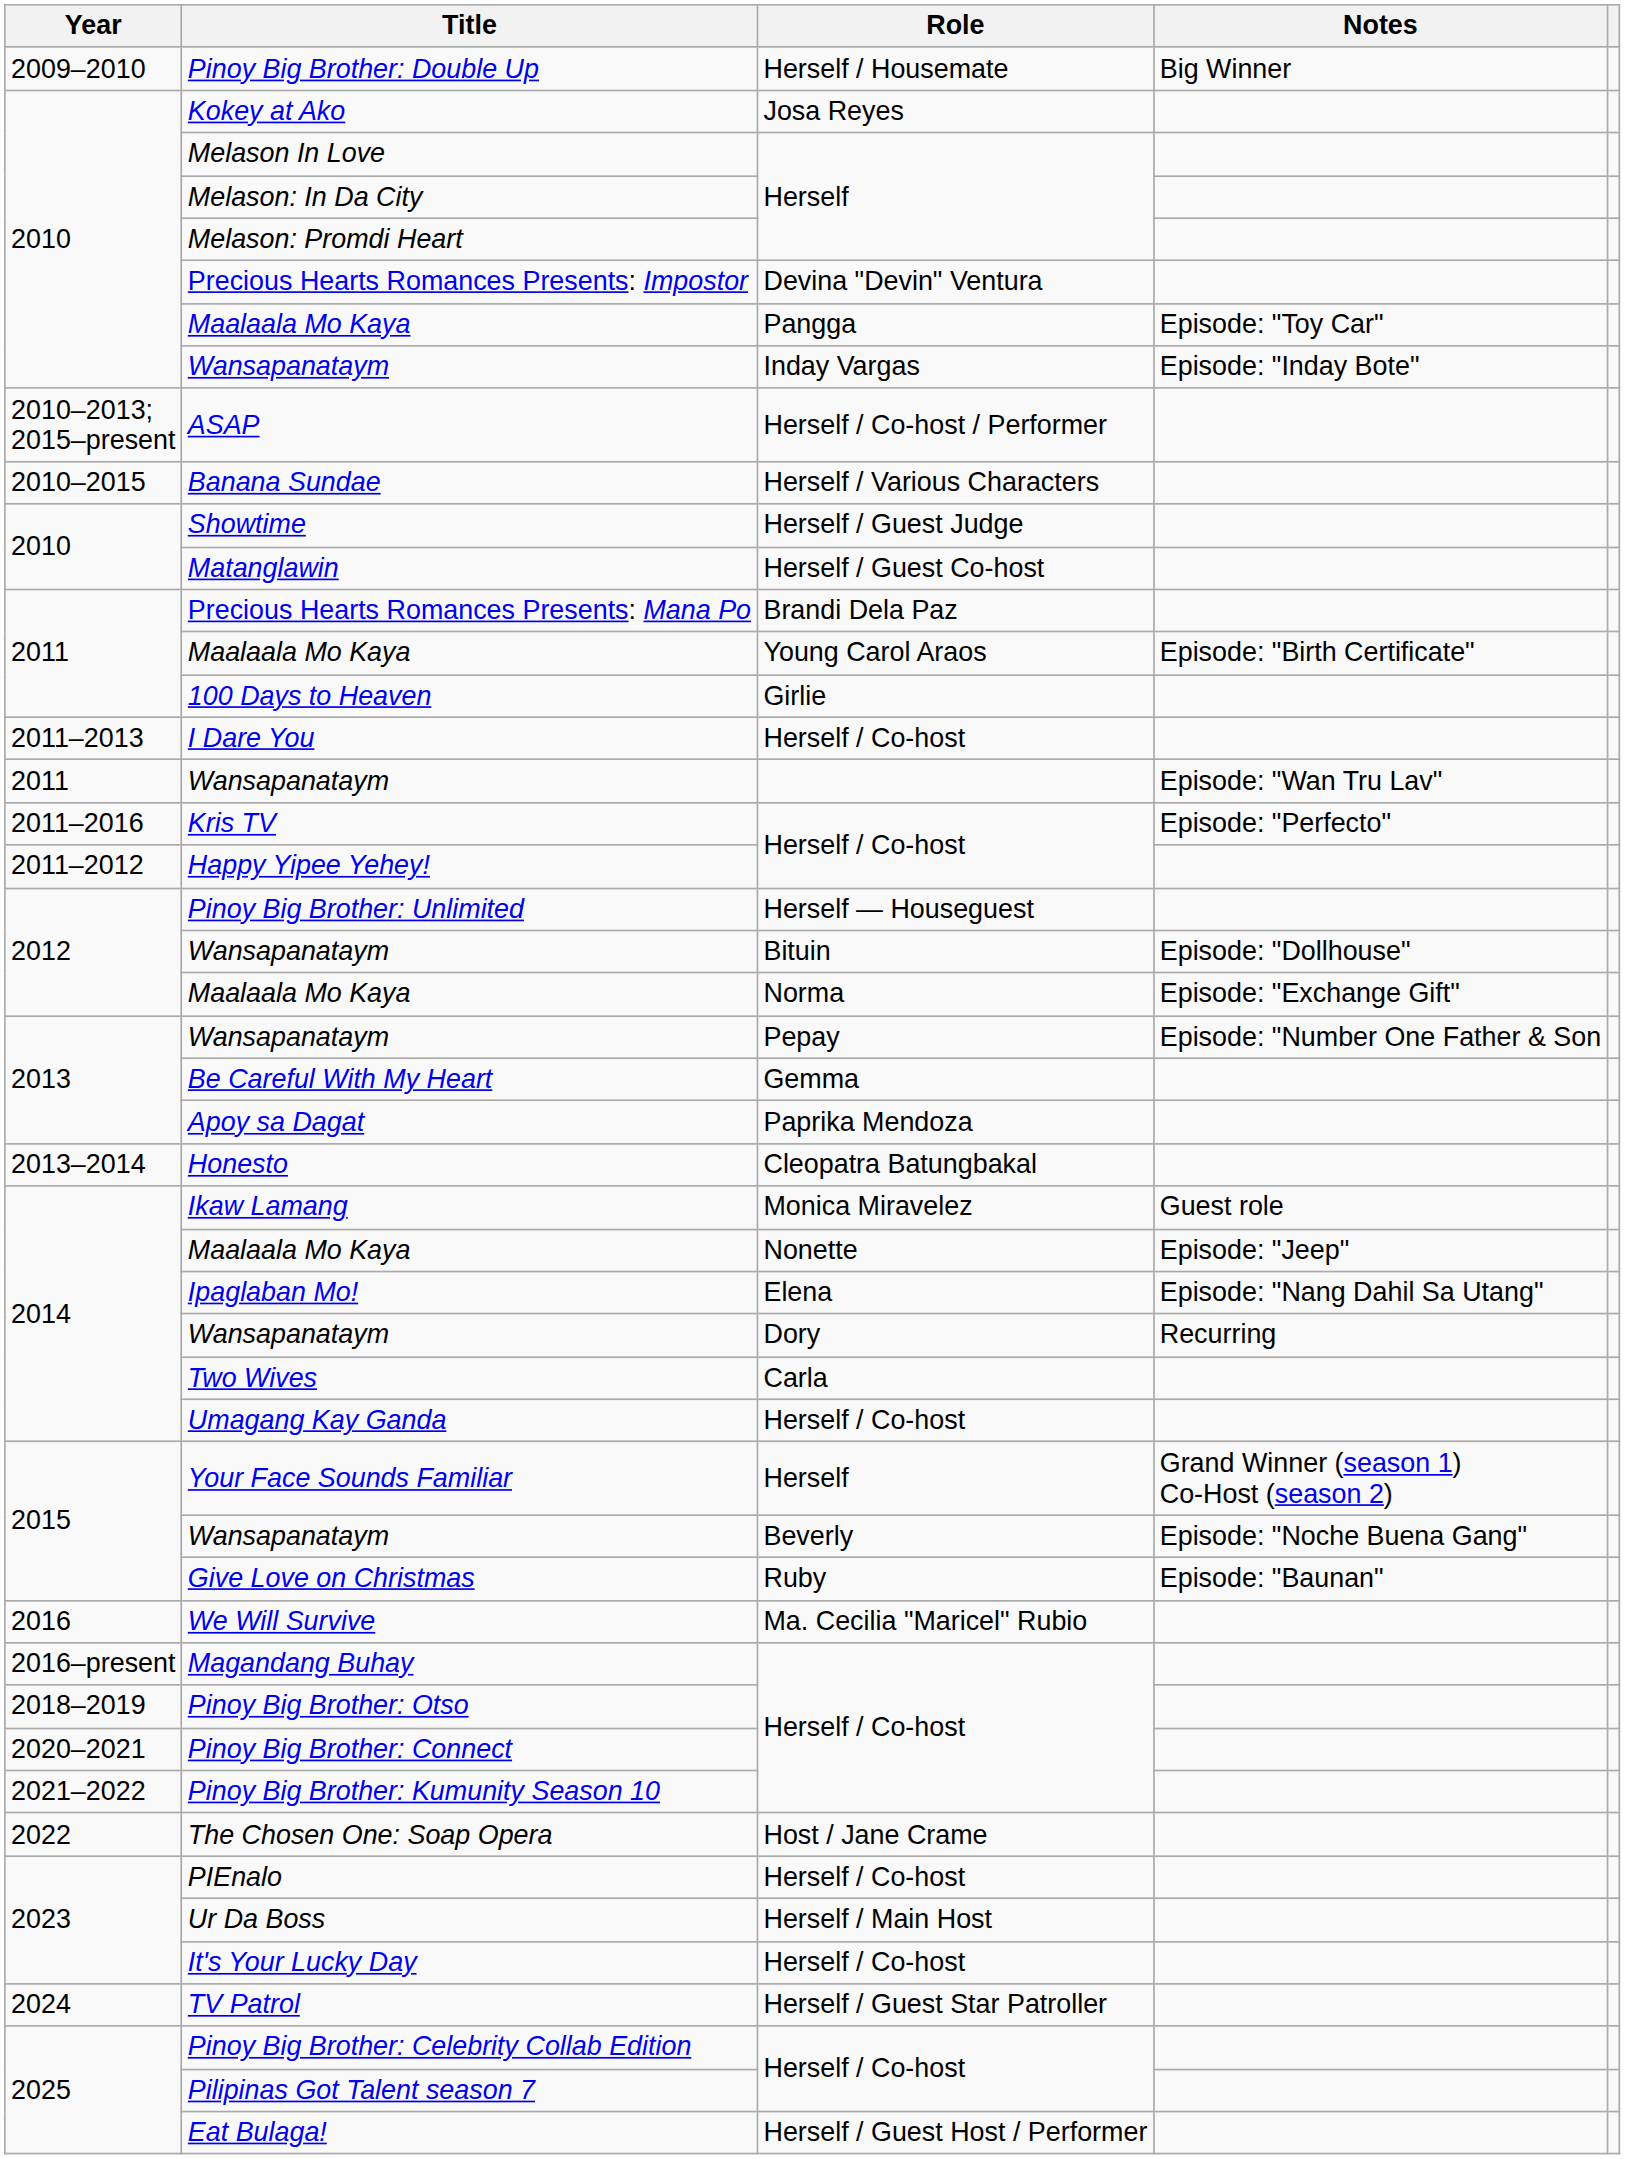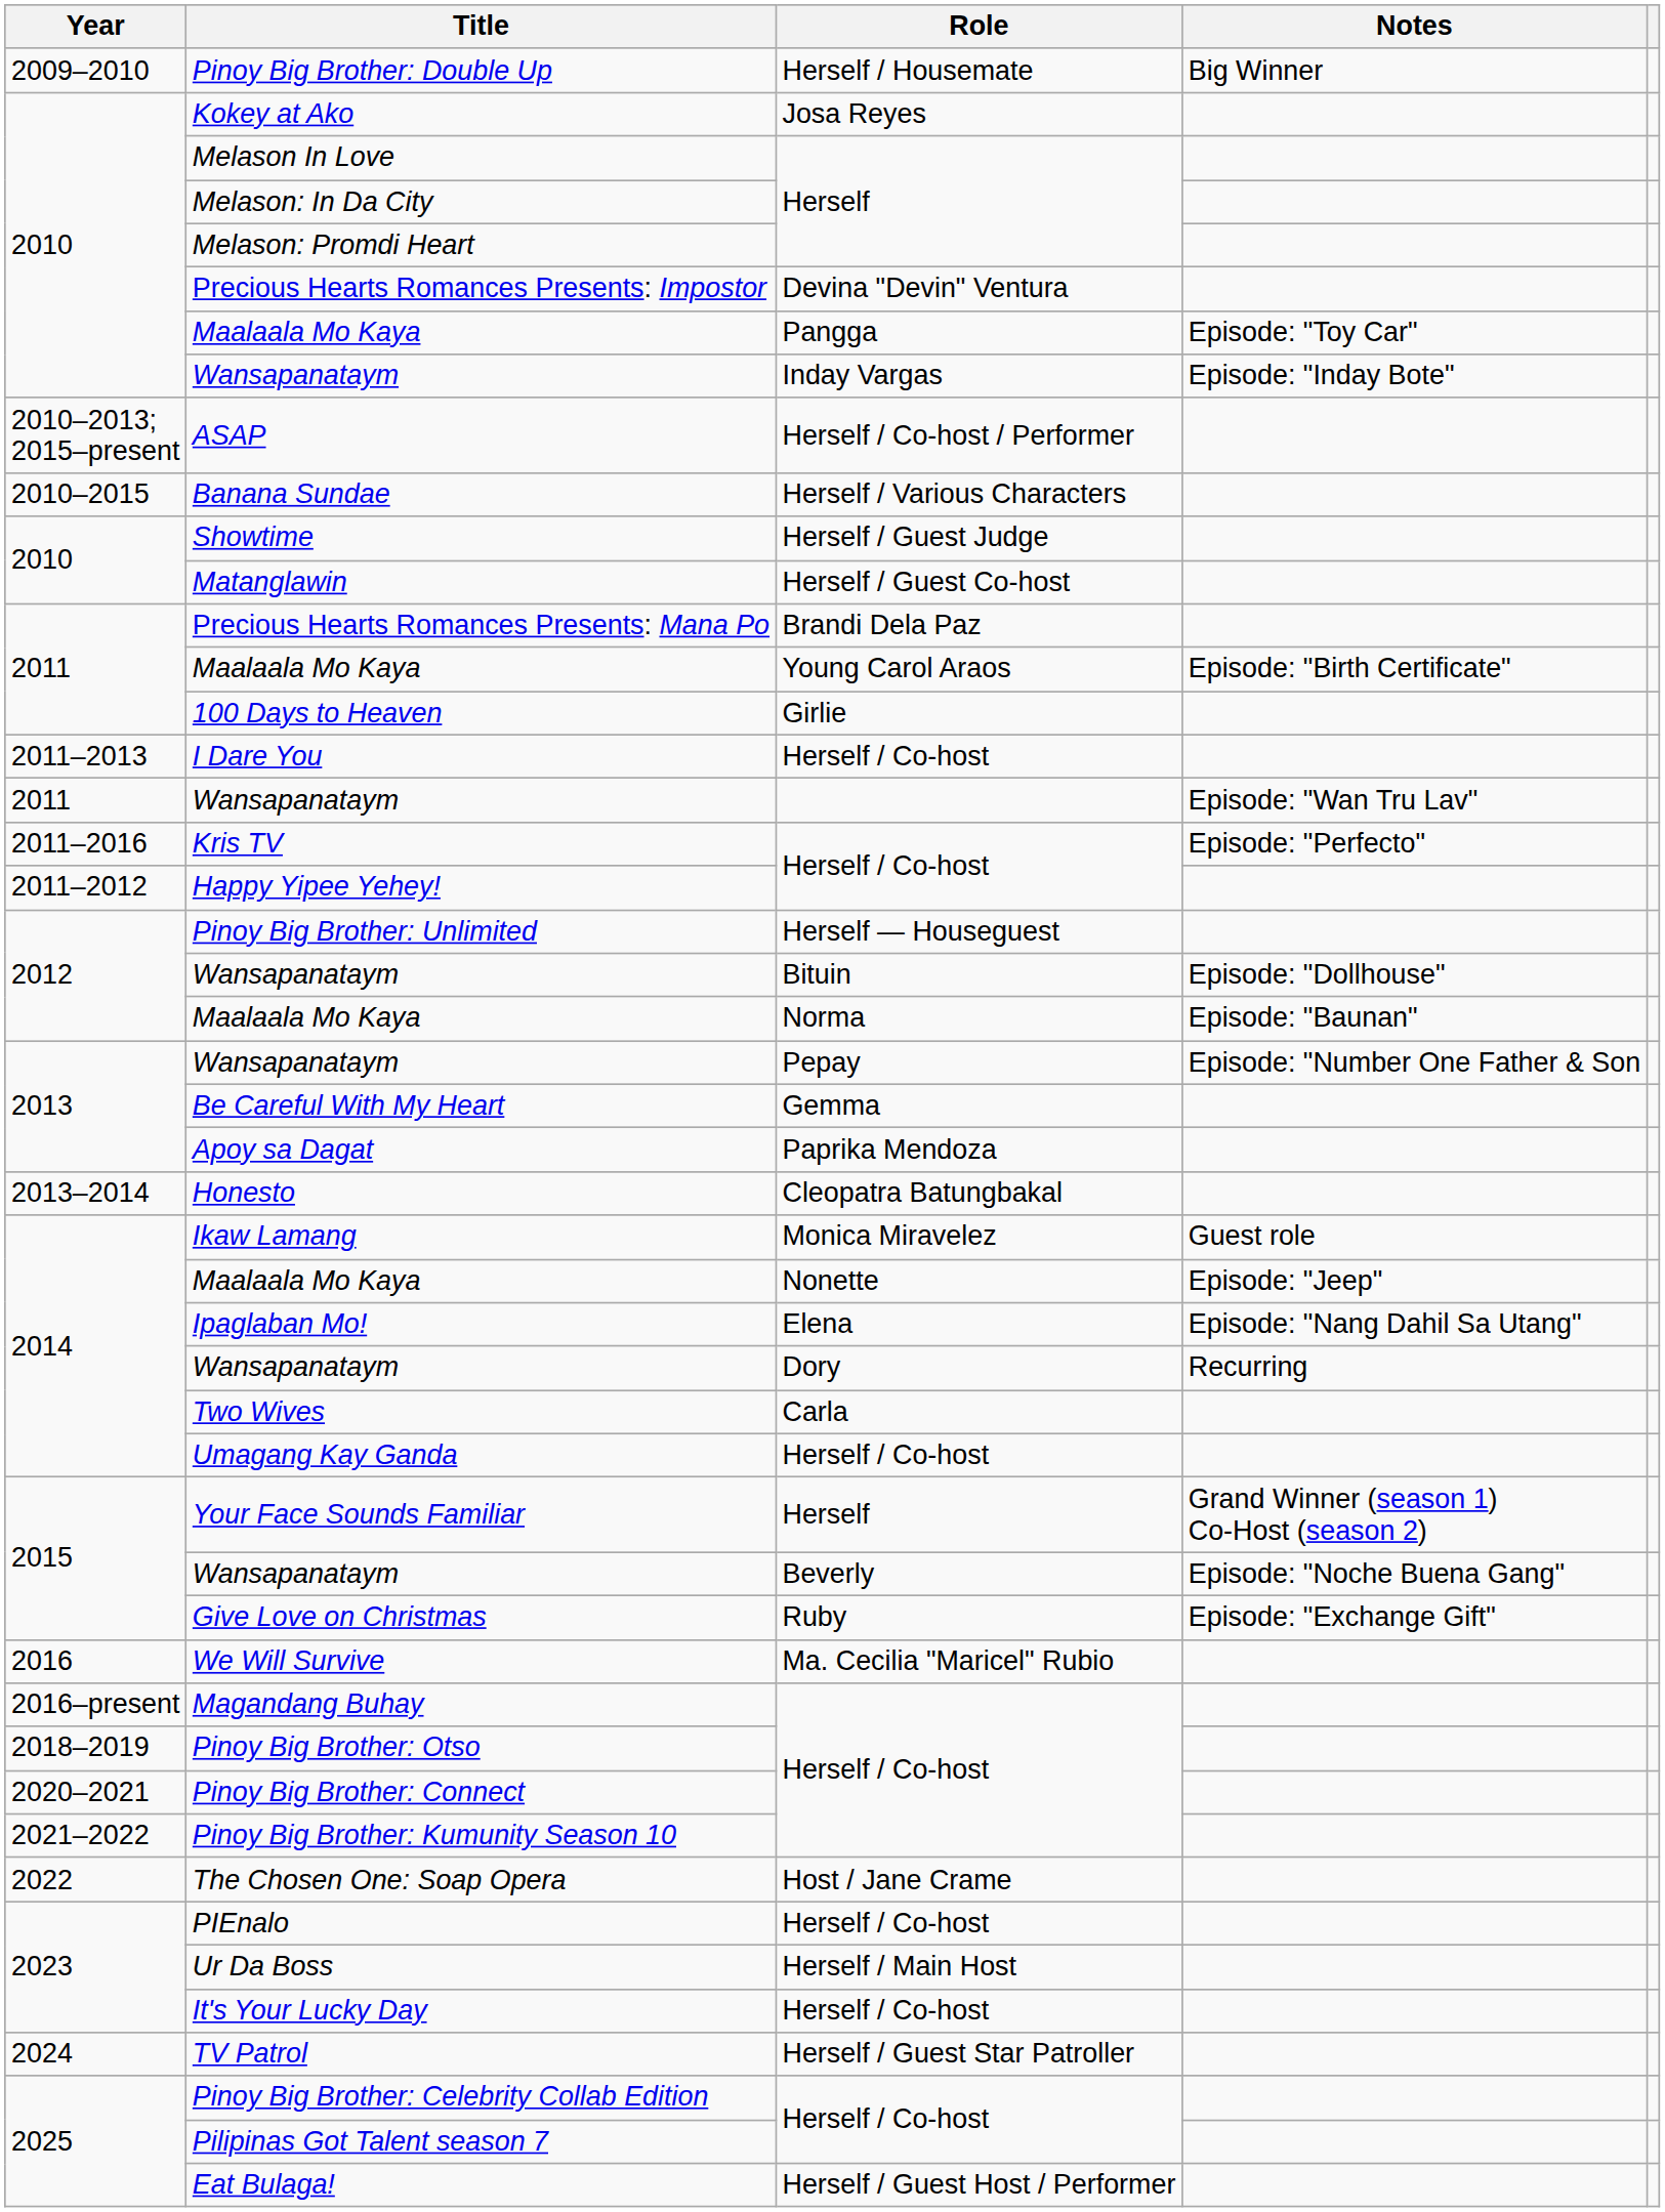Maalaala Mo Kaya / Norma | Notes: Episode: "Exchange Gift" -> Episode: "Baunan"
Give Love on Christmas | Notes: Episode: "Baunan" -> Episode: "Exchange Gift"
